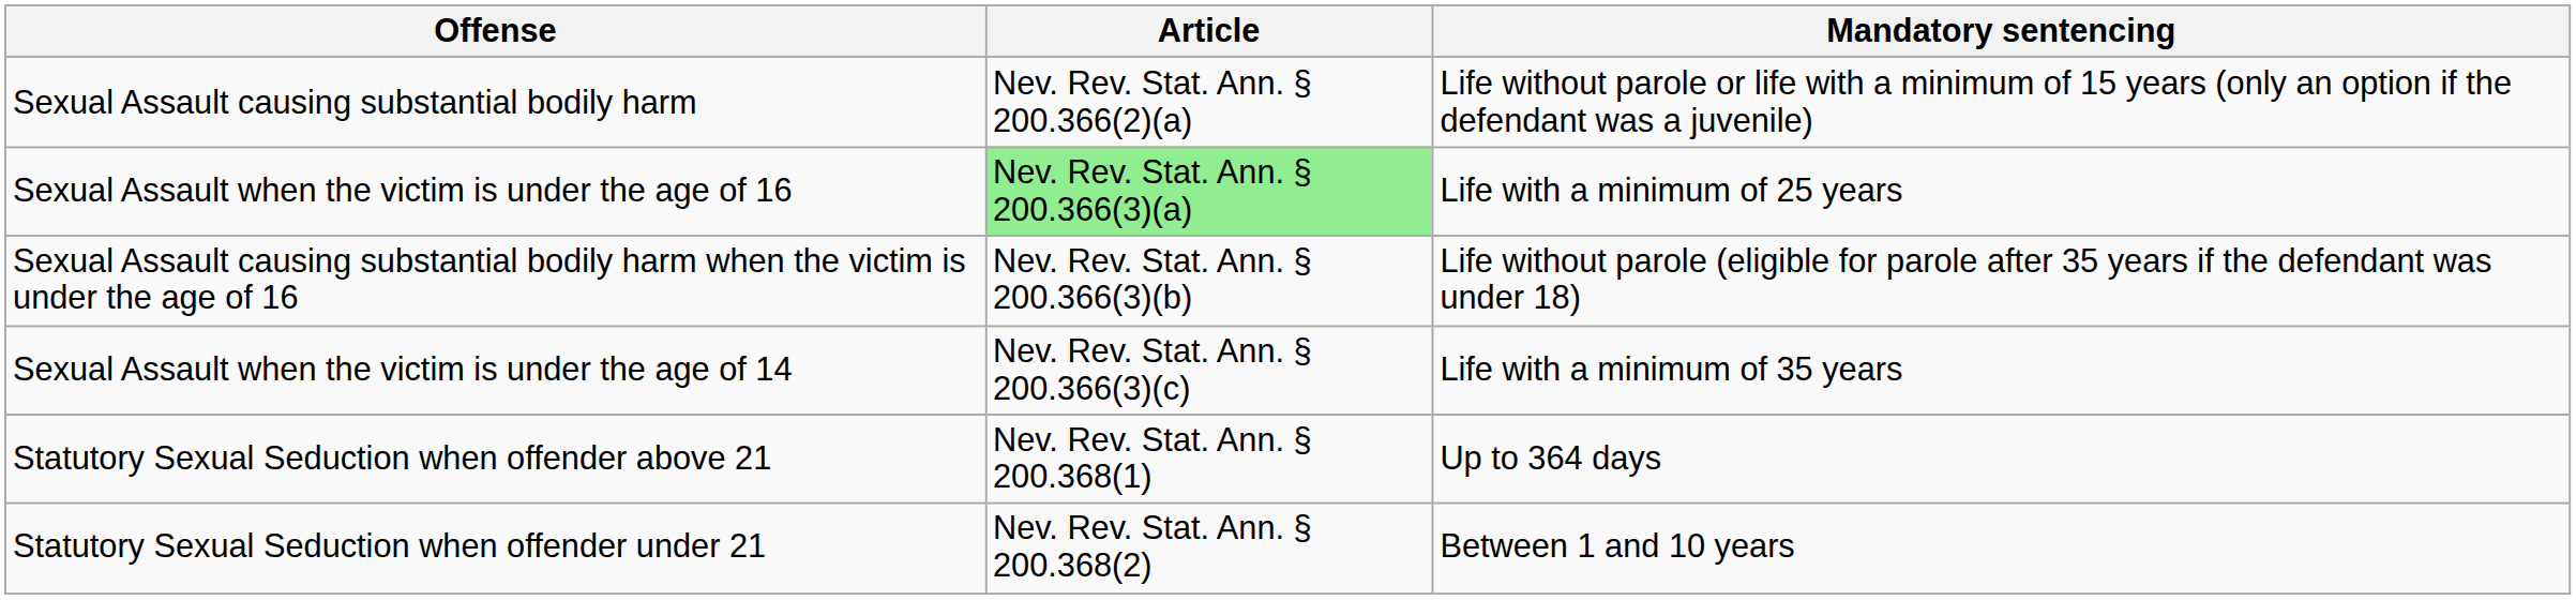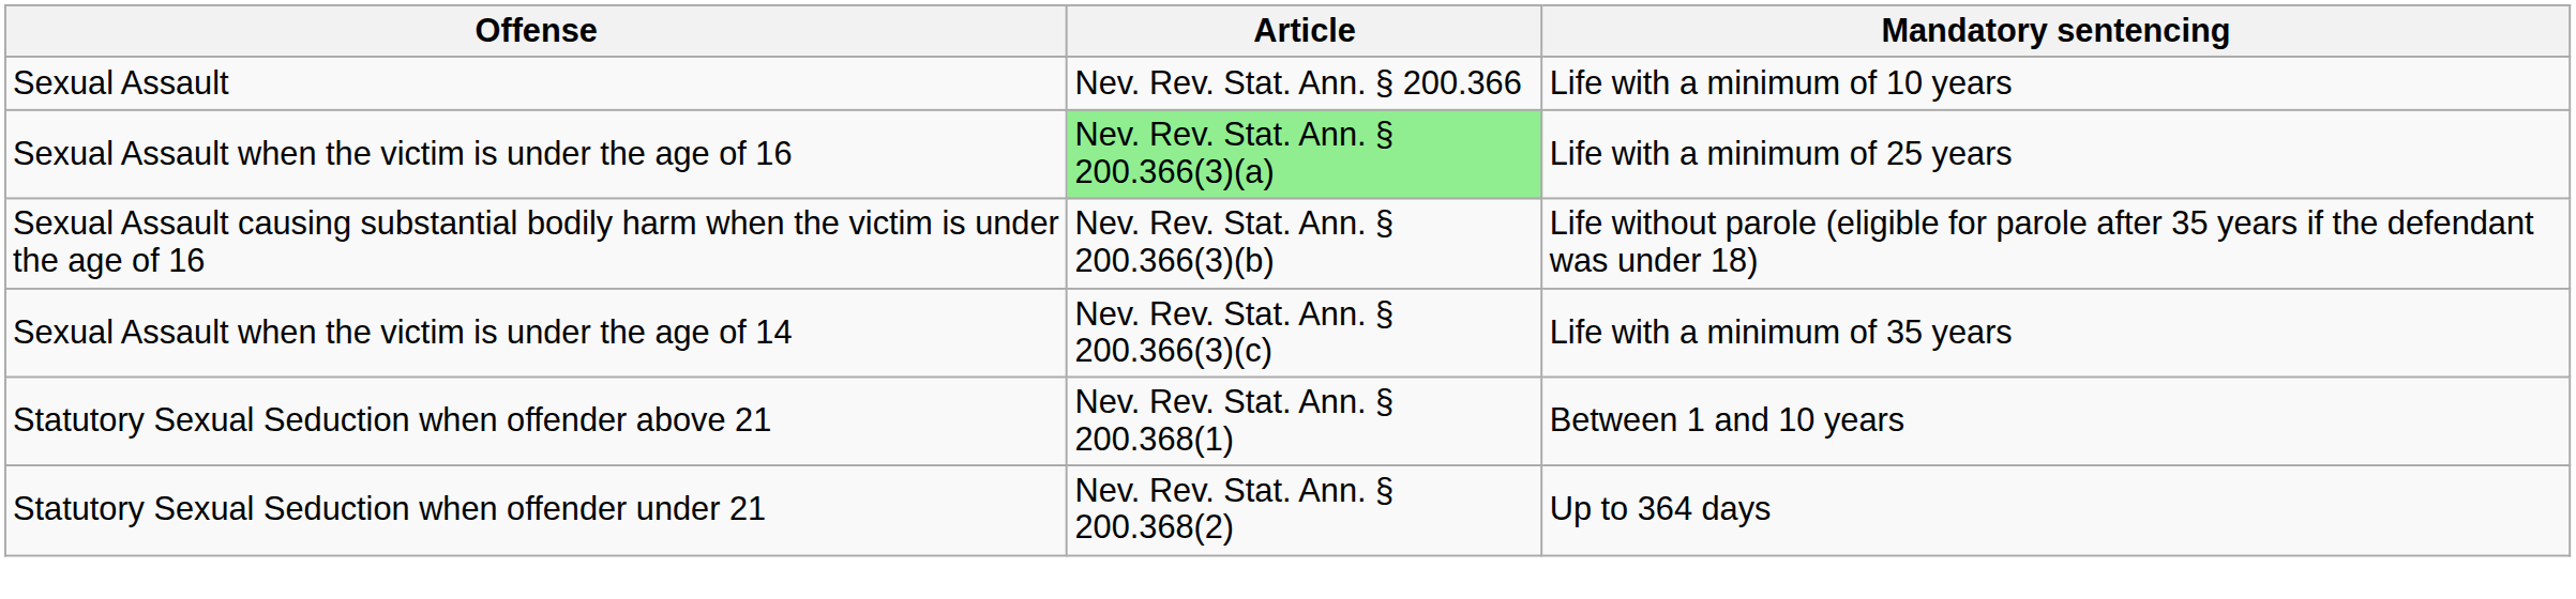+ row: Sexual Assault | Nev. Rev. Stat. Ann. § 200.366 | Life with a minimum of 10 years
- row: Sexual Assault causing substantial bodily harm | Nev. Rev. Stat. Ann. § 200.366(2)(a) | Life without parole or life with a minimum of 15 years (only an option if the defendant was a juvenile)
Statutory Sexual Seduction when offender above 21 | Mandatory sentencing: Up to 364 days -> Between 1 and 10 years
Statutory Sexual Seduction when offender under 21 | Mandatory sentencing: Between 1 and 10 years -> Up to 364 days
